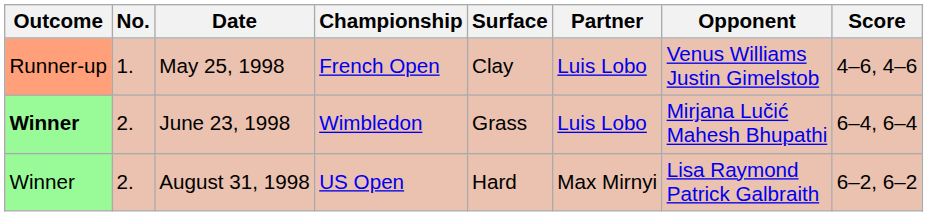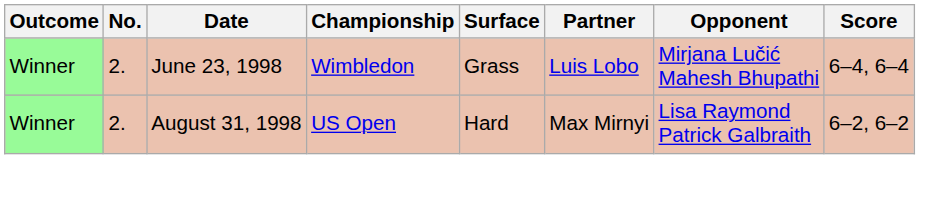- row: Runner-up | 1. | May 25, 1998 | French Open | Clay | Luis Lobo | Venus Williams Justin Gimelstob | 4–6, 4–6
June 23, 1998 | Outcome: bold -> normal
